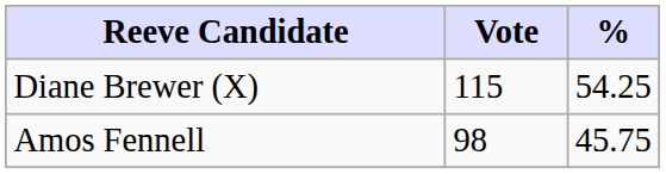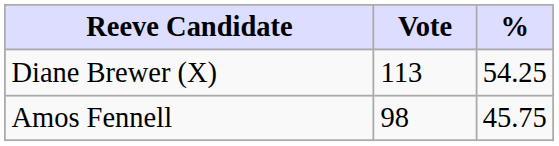Diane Brewer (X) | Vote: 115 -> 113
